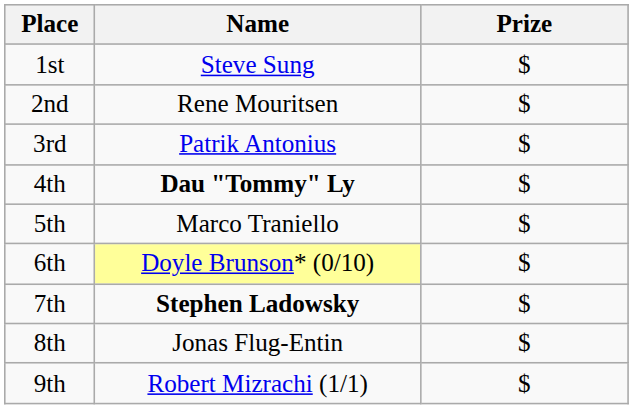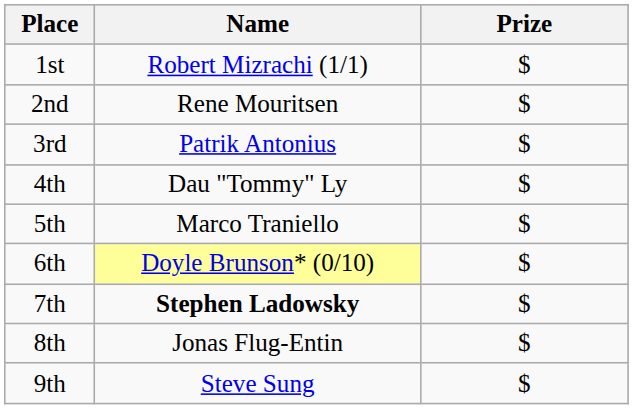1st | Name: Steve Sung -> Robert Mizrachi (1/1)
4th | Name: bold -> normal
9th | Name: Robert Mizrachi (1/1) -> Steve Sung
